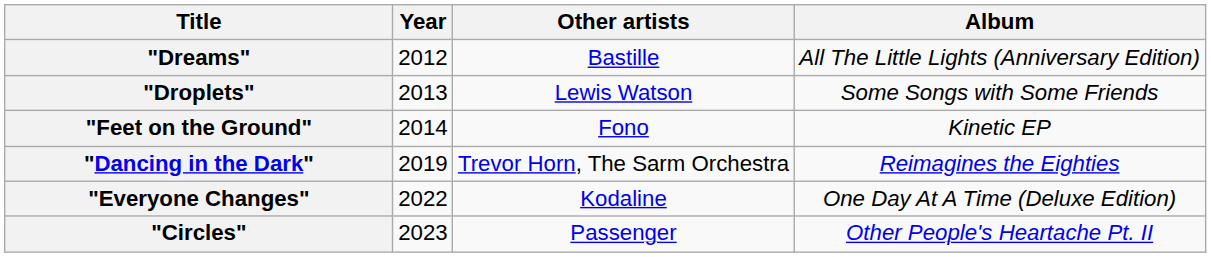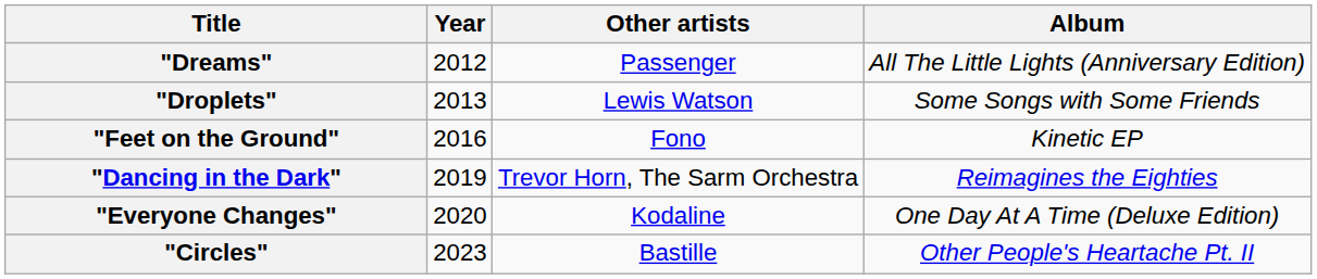"Dreams" | Other artists: Bastille -> Passenger
"Feet on the Ground" | Year: 2014 -> 2016
"Everyone Changes" | Year: 2022 -> 2020
"Circles" | Other artists: Passenger -> Bastille
